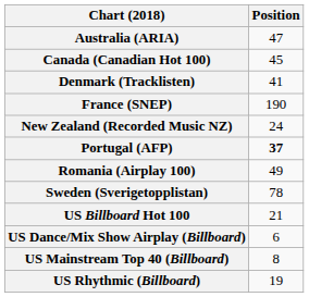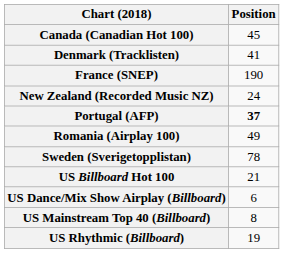- row: Australia (ARIA) | 47
